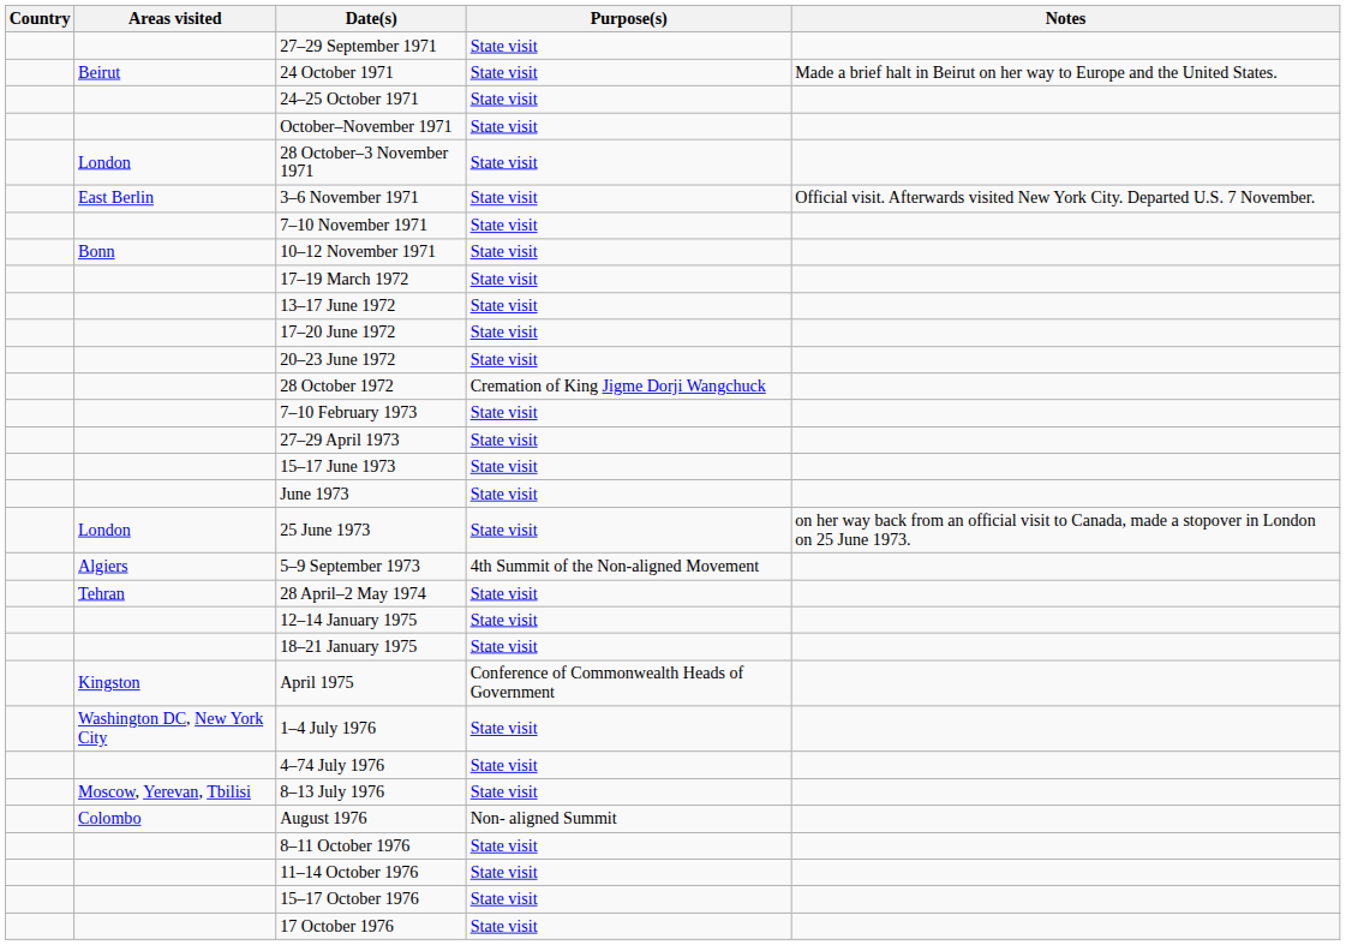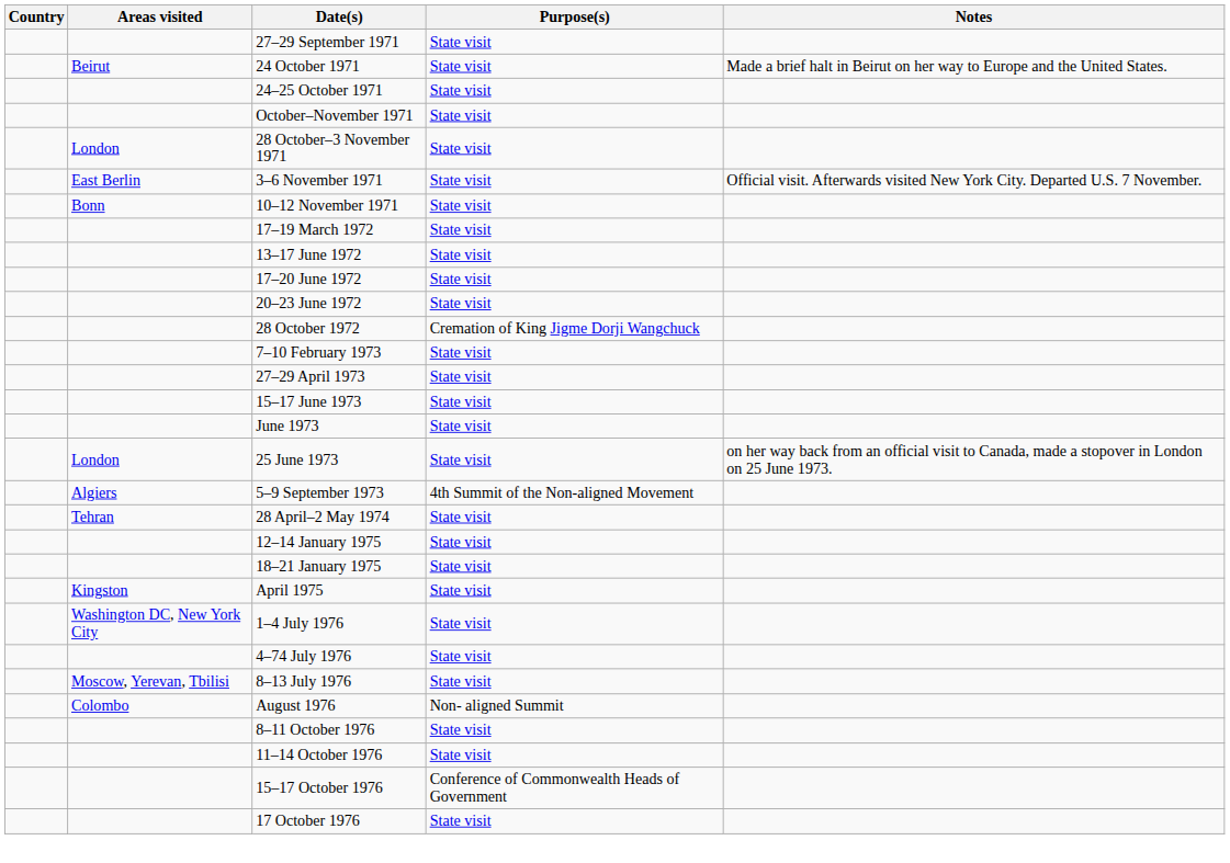- row: 7–10 November 1971 | State visit
April 1975 | Purpose(s): Conference of Commonwealth Heads of Government -> State visit
15–17 October 1976 | Purpose(s): State visit -> Conference of Commonwealth Heads of Government
